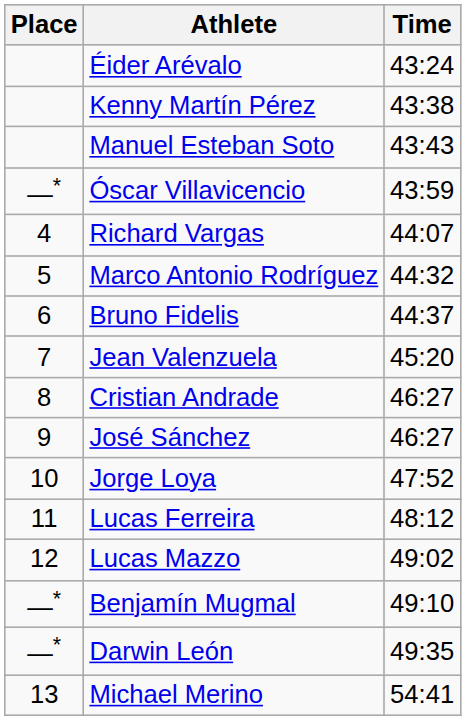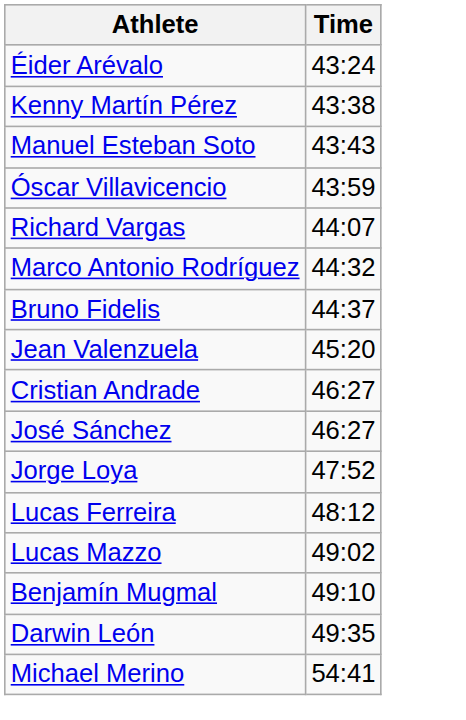- column: Place | —* | 4 | 5 | 6 | 7 | 8 | 9 | 10 | 11 | 12 | —* | —* | 13
